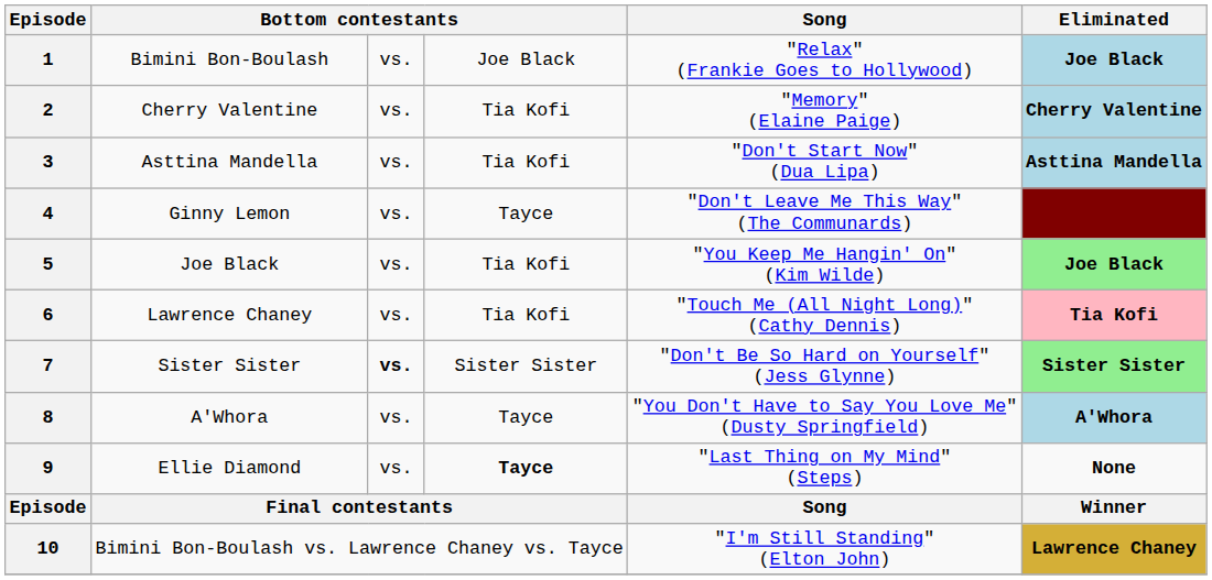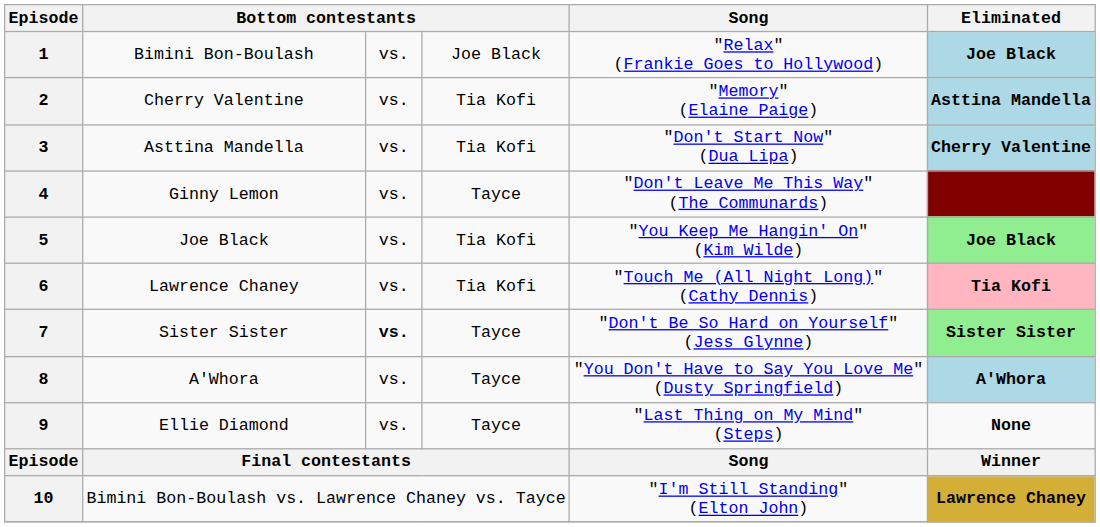2 | Eliminated: Cherry Valentine -> Asttina Mandella
3 | Eliminated: Asttina Mandella -> Cherry Valentine
7 | column 4: Sister Sister -> Tayce
9 | column 4: bold -> normal
